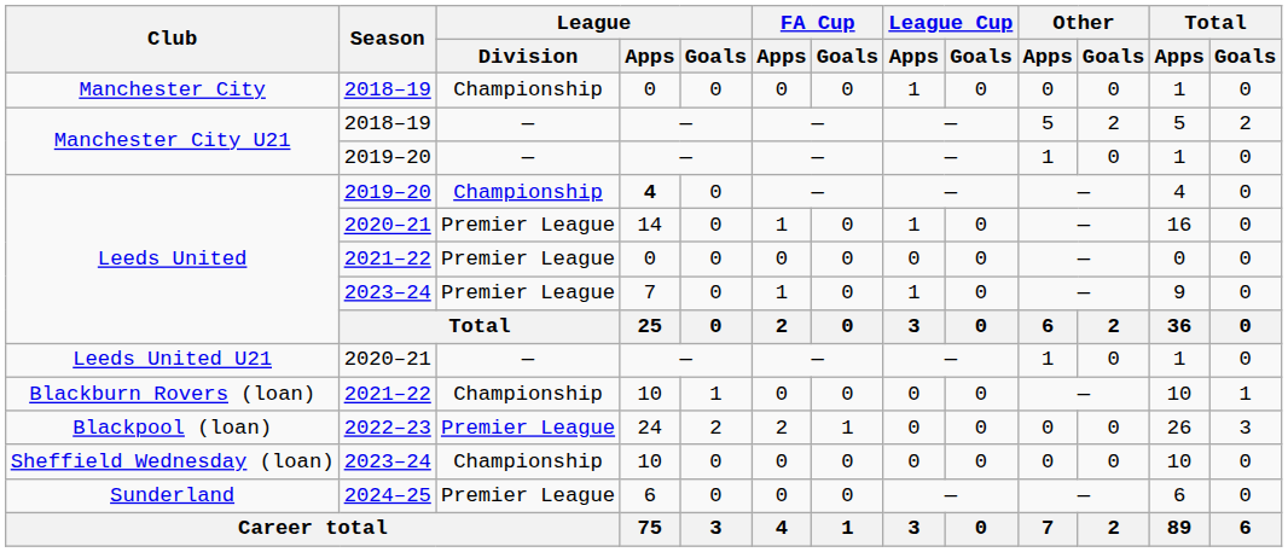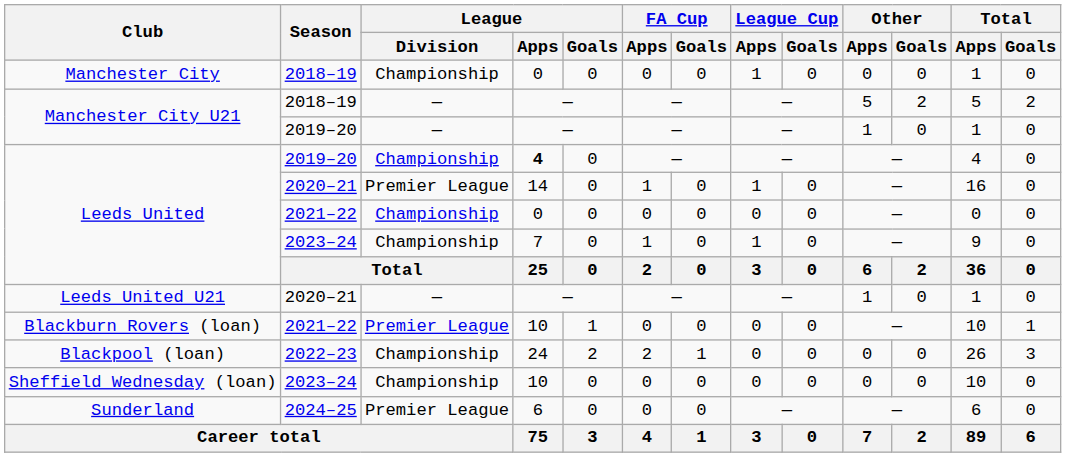Leeds United / 2021–22 | League / Division: Premier League -> Championship
Leeds United / 2023–24 | League / Division: Premier League -> Championship
Blackburn Rovers (loan) | League / Division: Championship -> Premier League
Blackpool (loan) | League / Division: Premier League -> Championship
